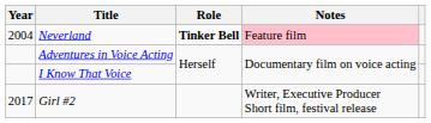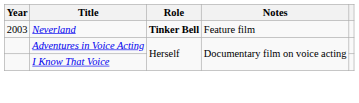Neverland | Year: 2004 -> 2003
Neverland | Notes: pink background -> no background
- row: 2017 | Girl #2 | Writer, Executive Producer Short film, festival release
